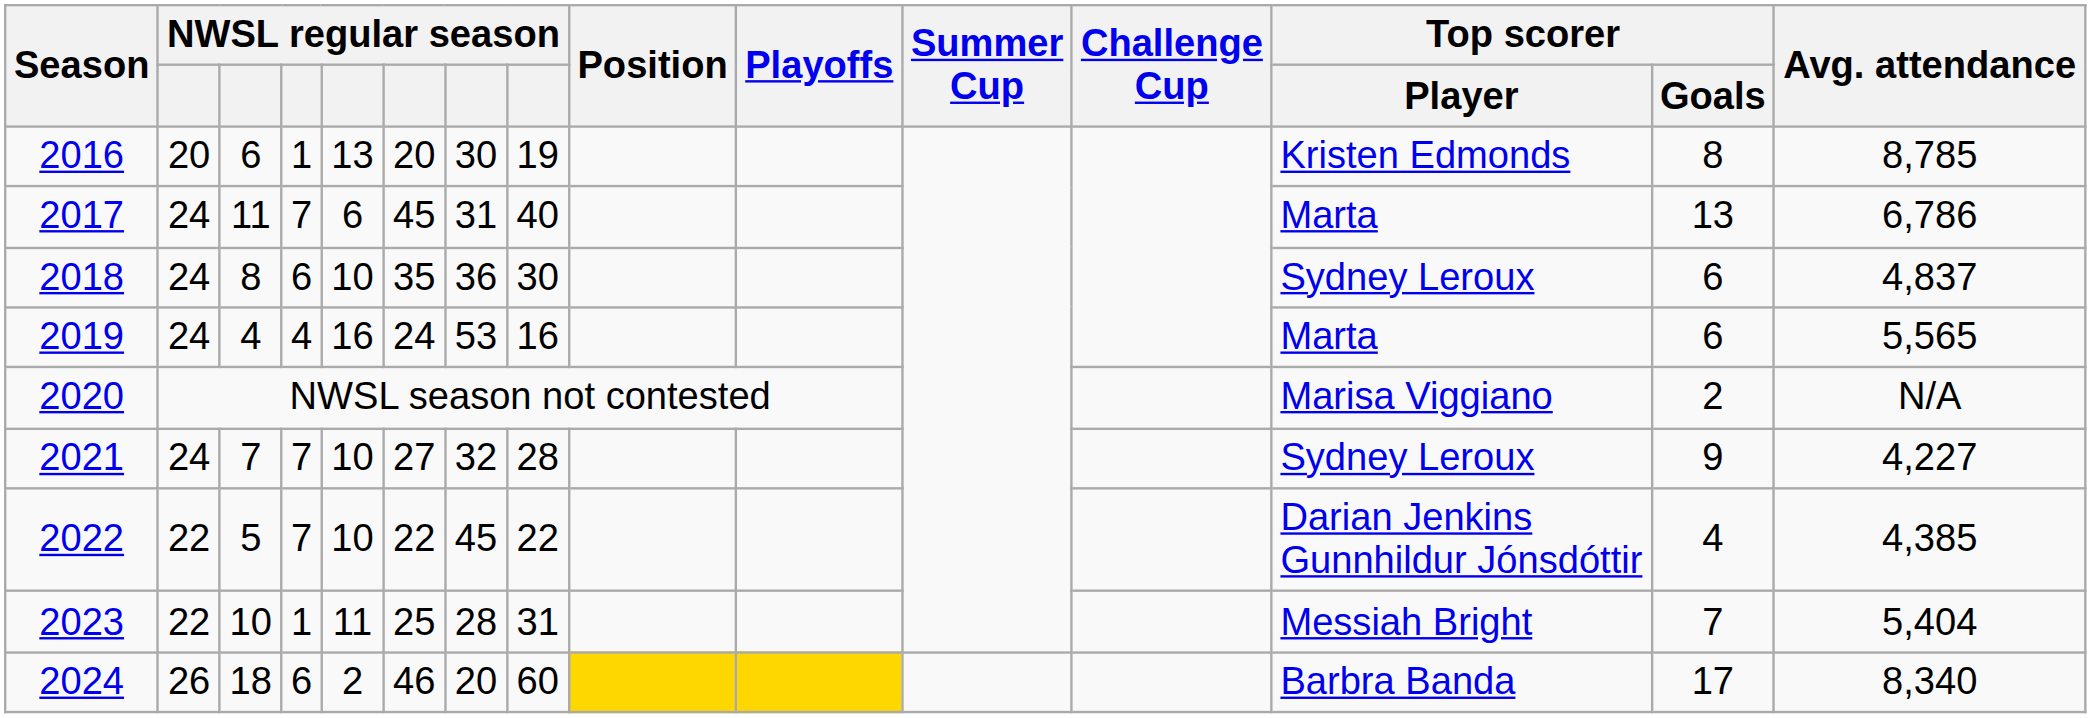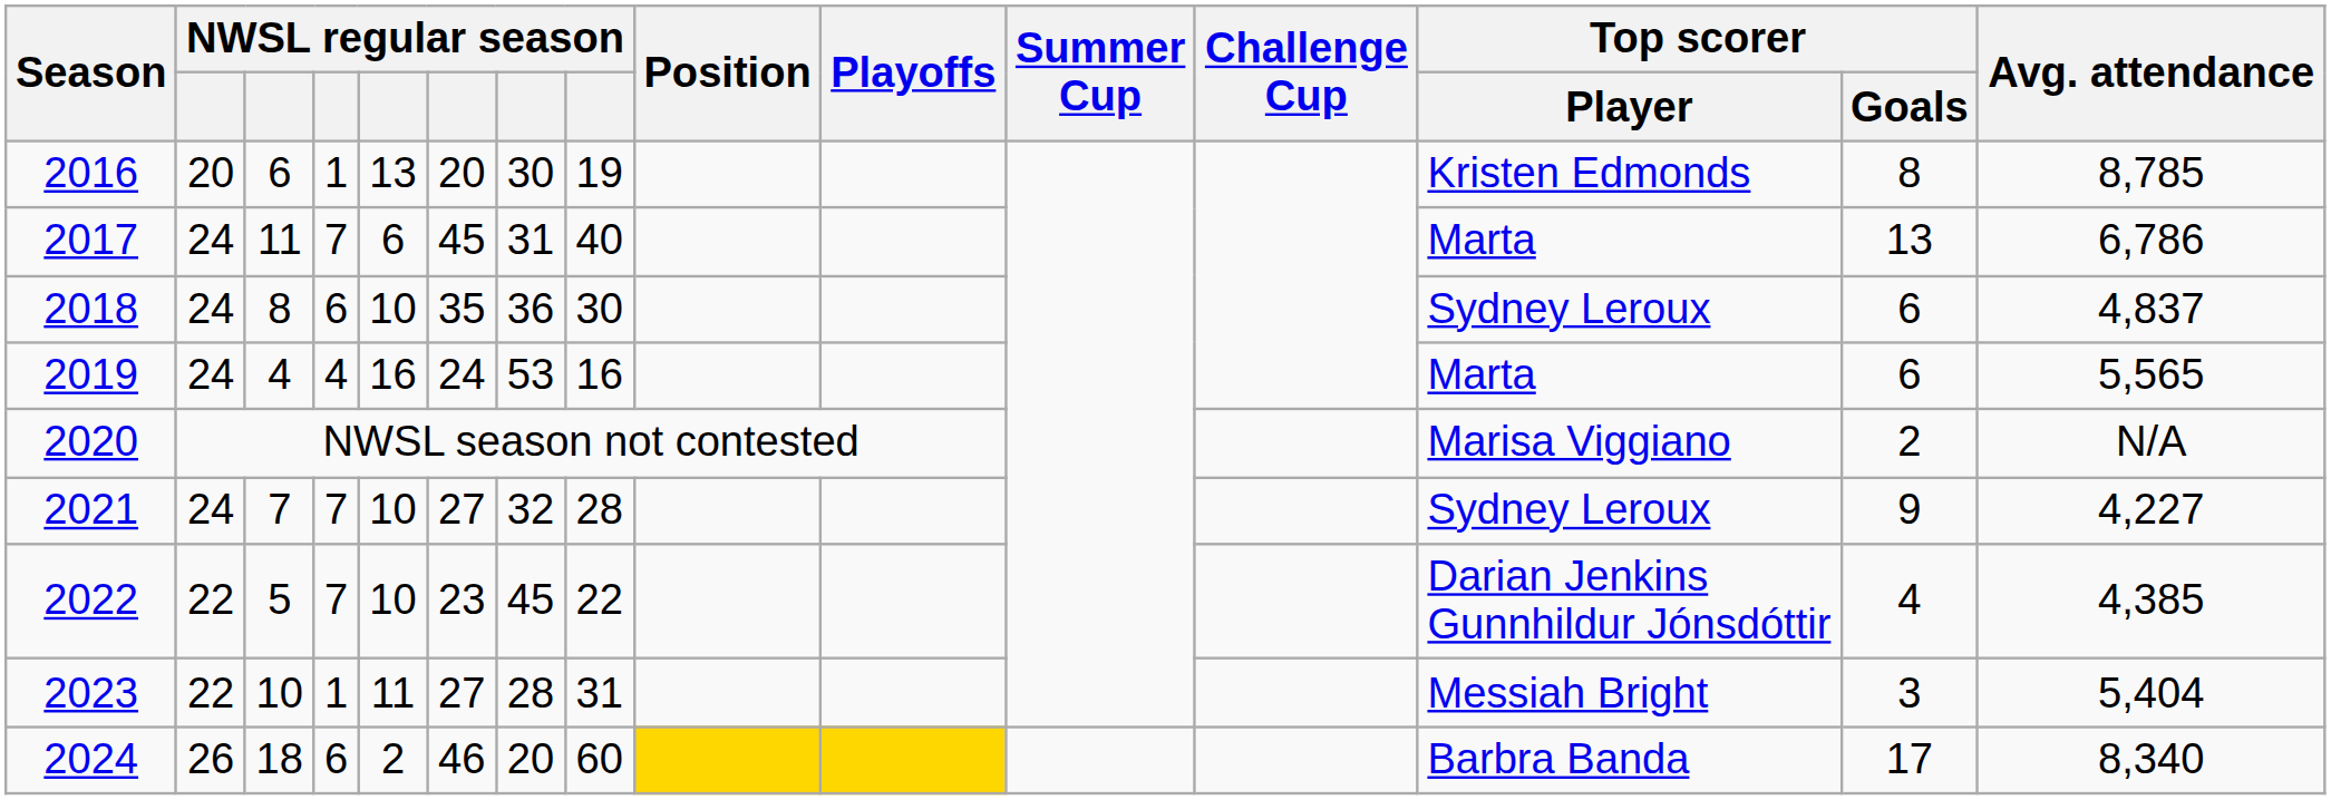2022 | column 6: 22 -> 23
2023 | column 6: 25 -> 27
2023 | Top scorer / Goals: 7 -> 3
